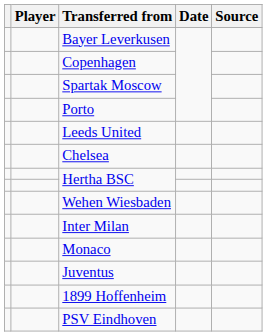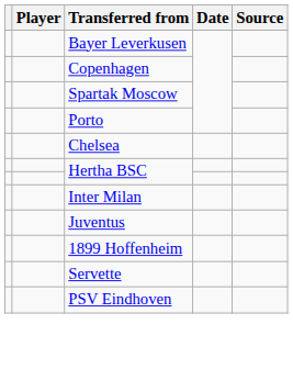- row: Leeds United
- row: Wehen Wiesbaden
- row: Monaco
+ row: Servette
